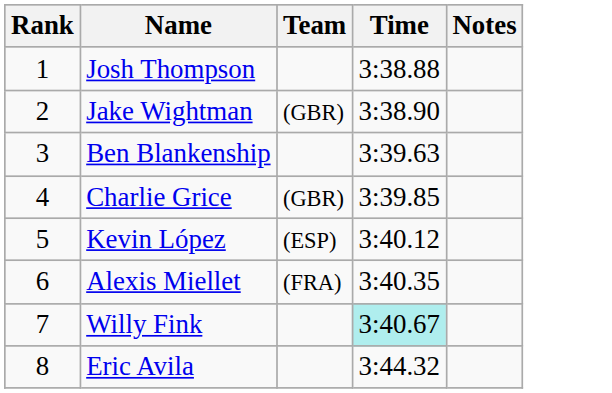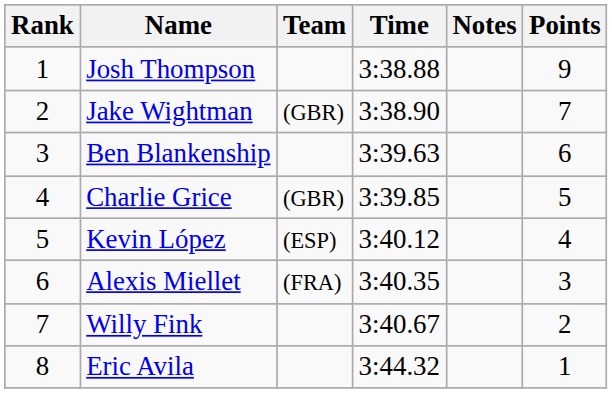+ column: Points | 9 | 7 | 6 | 5 | 4 | 3 | 2 | 1
Willy Fink | Time: paleturquoise background -> no background
